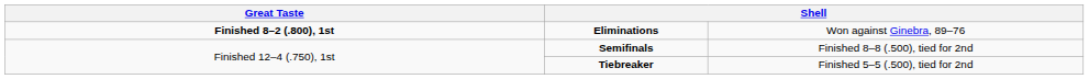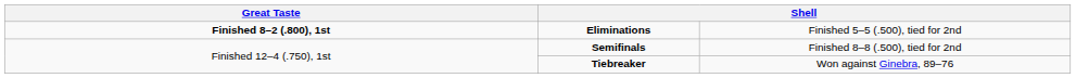Eliminations | column 4: Won against Ginebra, 89–76 -> Finished 5–5 (.500), tied for 2nd
Tiebreaker | column 4: Finished 5–5 (.500), tied for 2nd -> Won against Ginebra, 89–76
